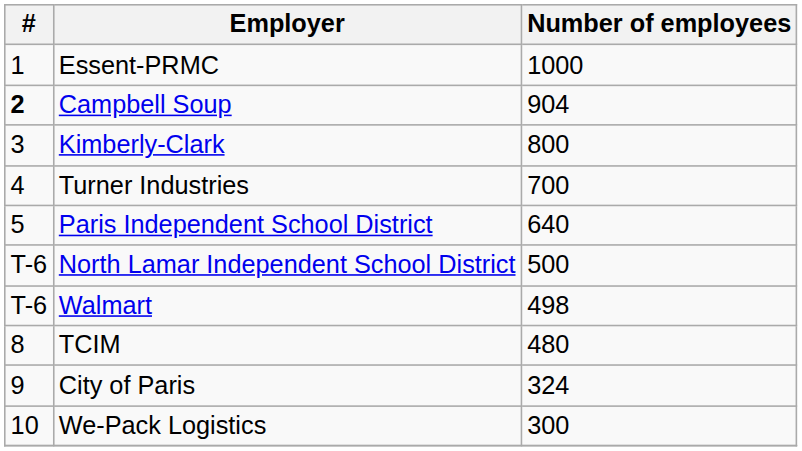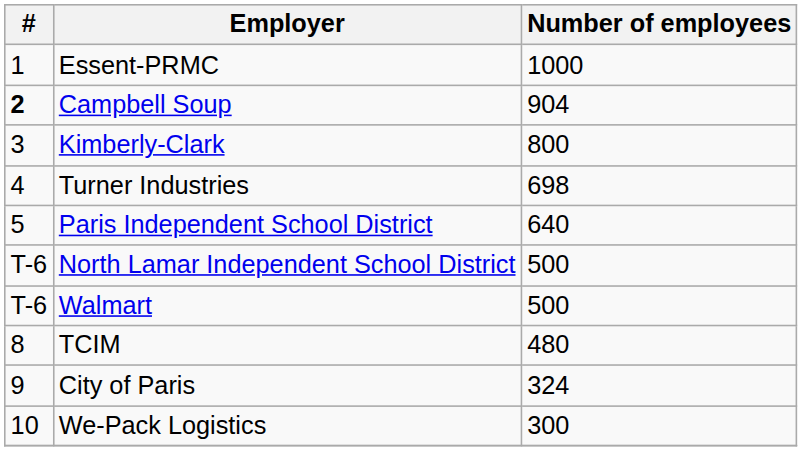Turner Industries | Number of employees: 700 -> 698
Walmart | Number of employees: 498 -> 500
